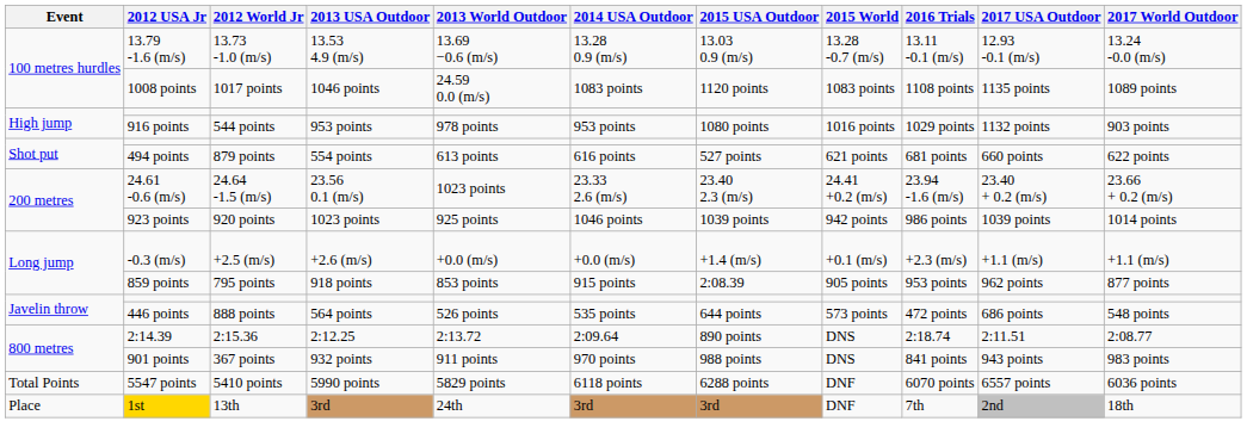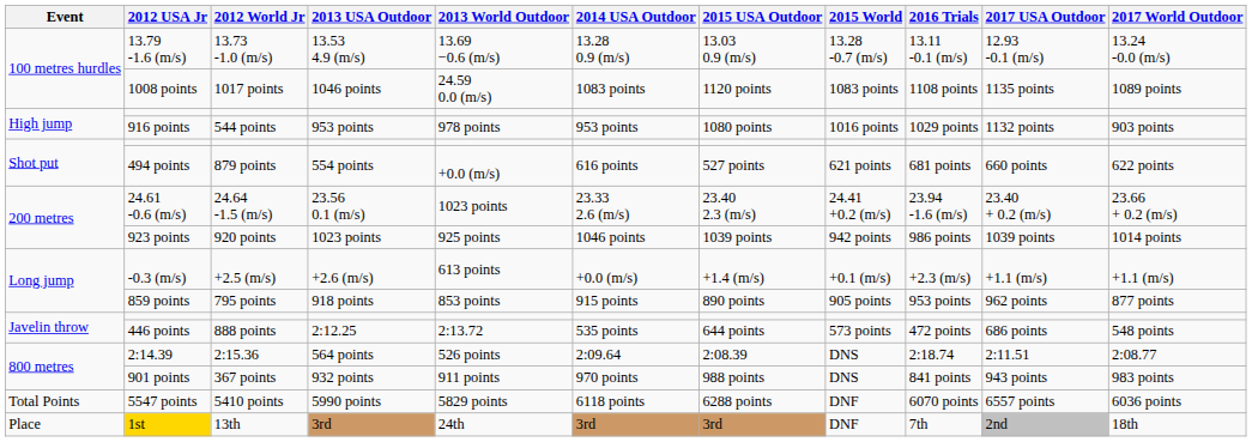494 points | 2013 World Outdoor: 613 points -> +0.0 (m/s)
-0.3 (m/s) | 2013 World Outdoor: +0.0 (m/s) -> 613 points
859 points | 2015 USA Outdoor: 2:08.39 -> 890 points
446 points | 2013 USA Outdoor: 564 points -> 2:12.25
446 points | 2013 World Outdoor: 526 points -> 2:13.72
2:14.39 | 2013 USA Outdoor: 2:12.25 -> 564 points
2:14.39 | 2013 World Outdoor: 2:13.72 -> 526 points
2:14.39 | 2015 USA Outdoor: 890 points -> 2:08.39
